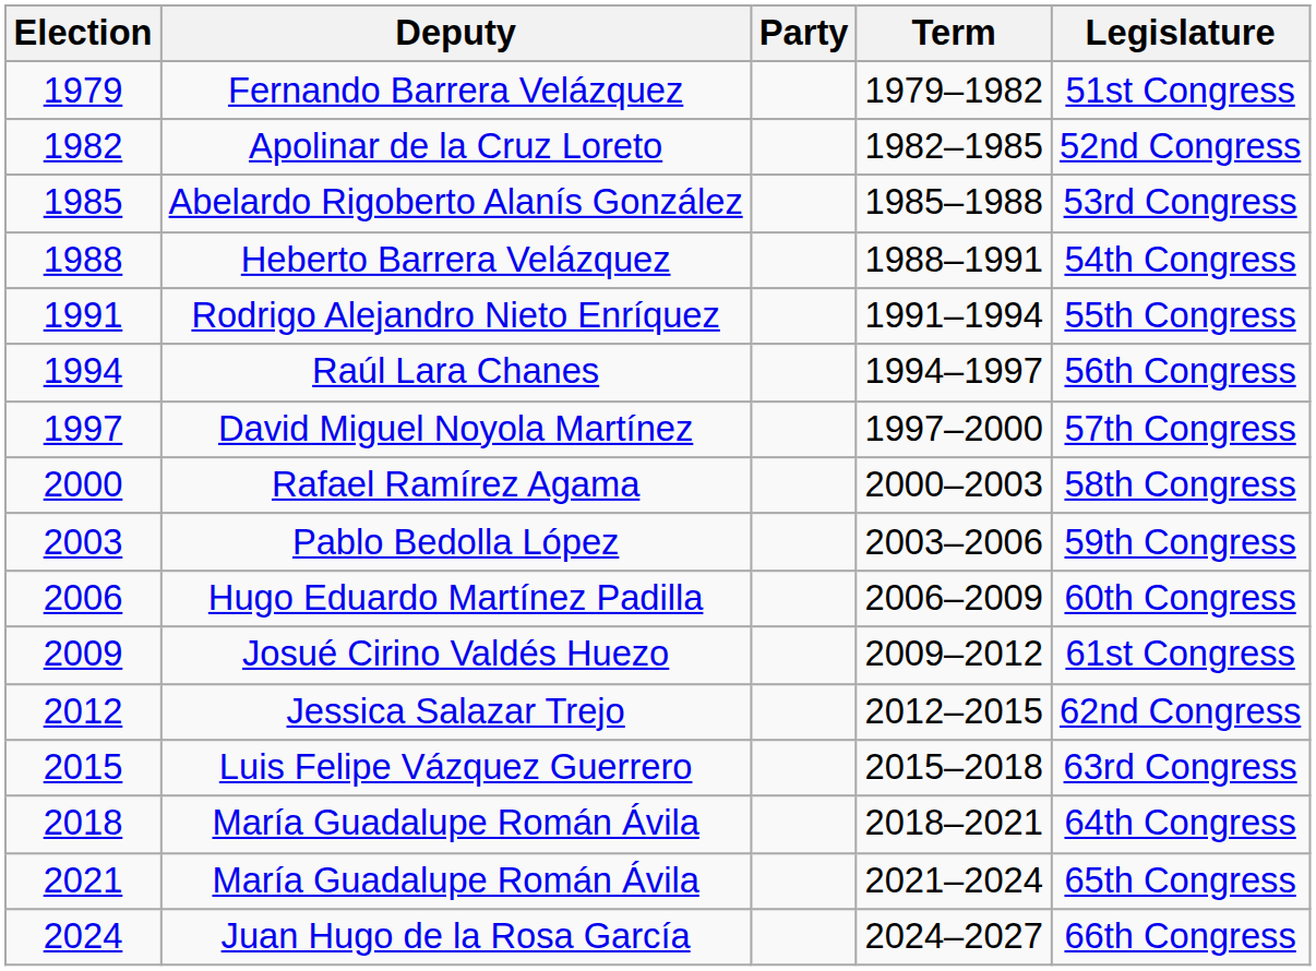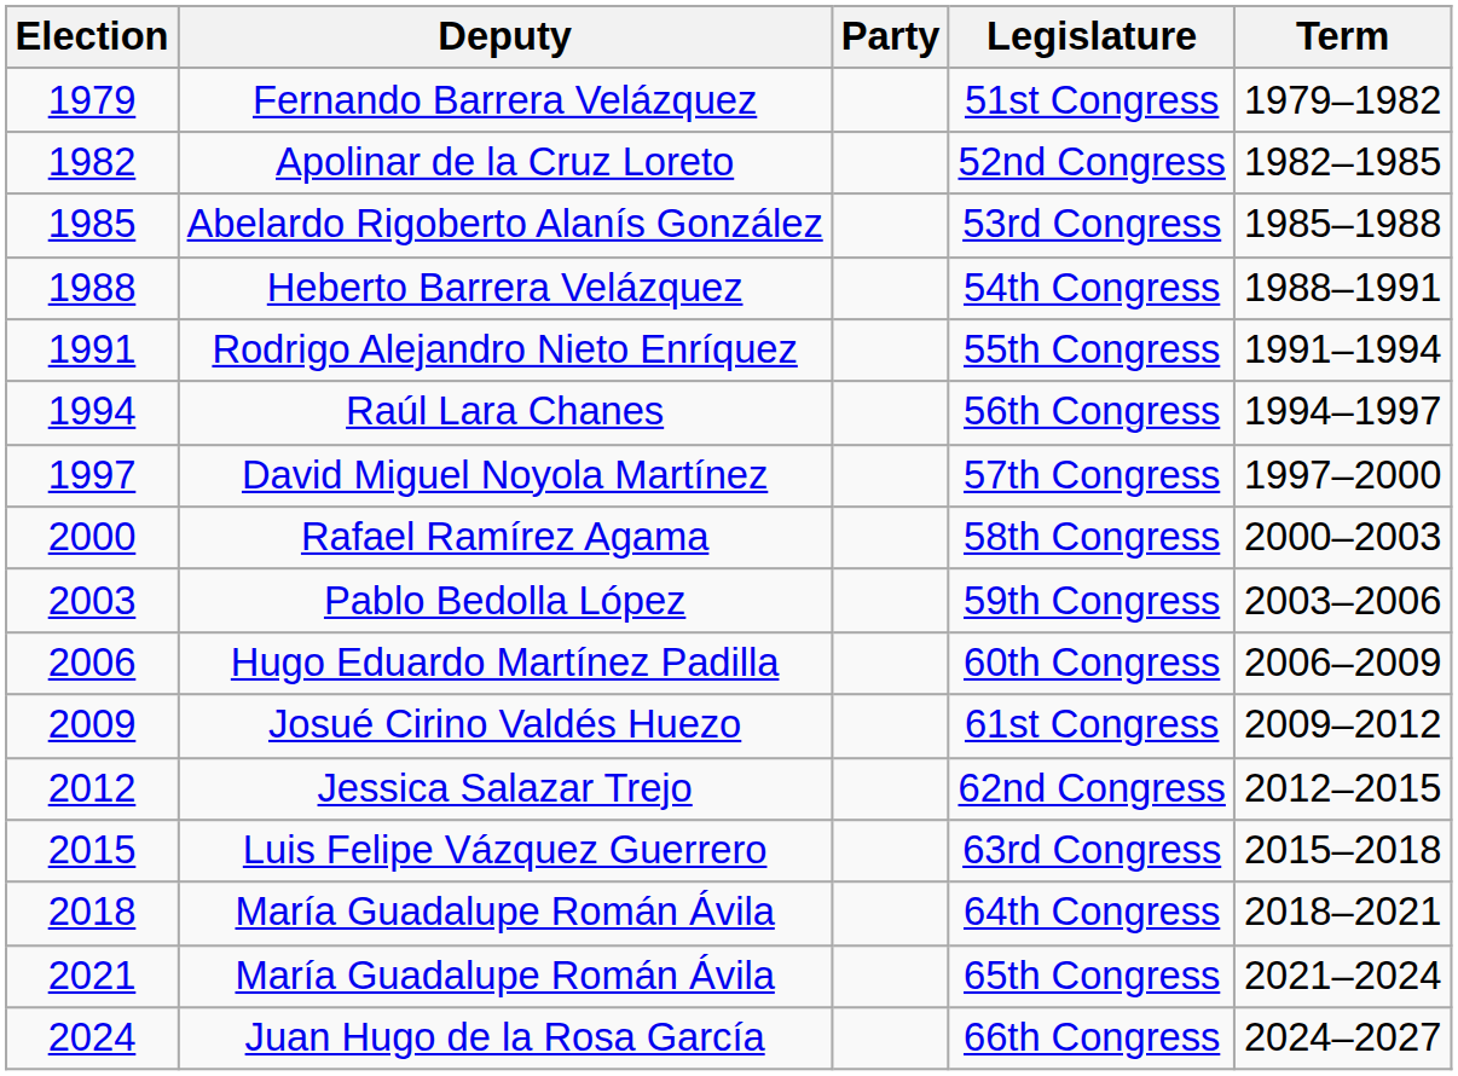columns swapped: Term <-> Legislature
